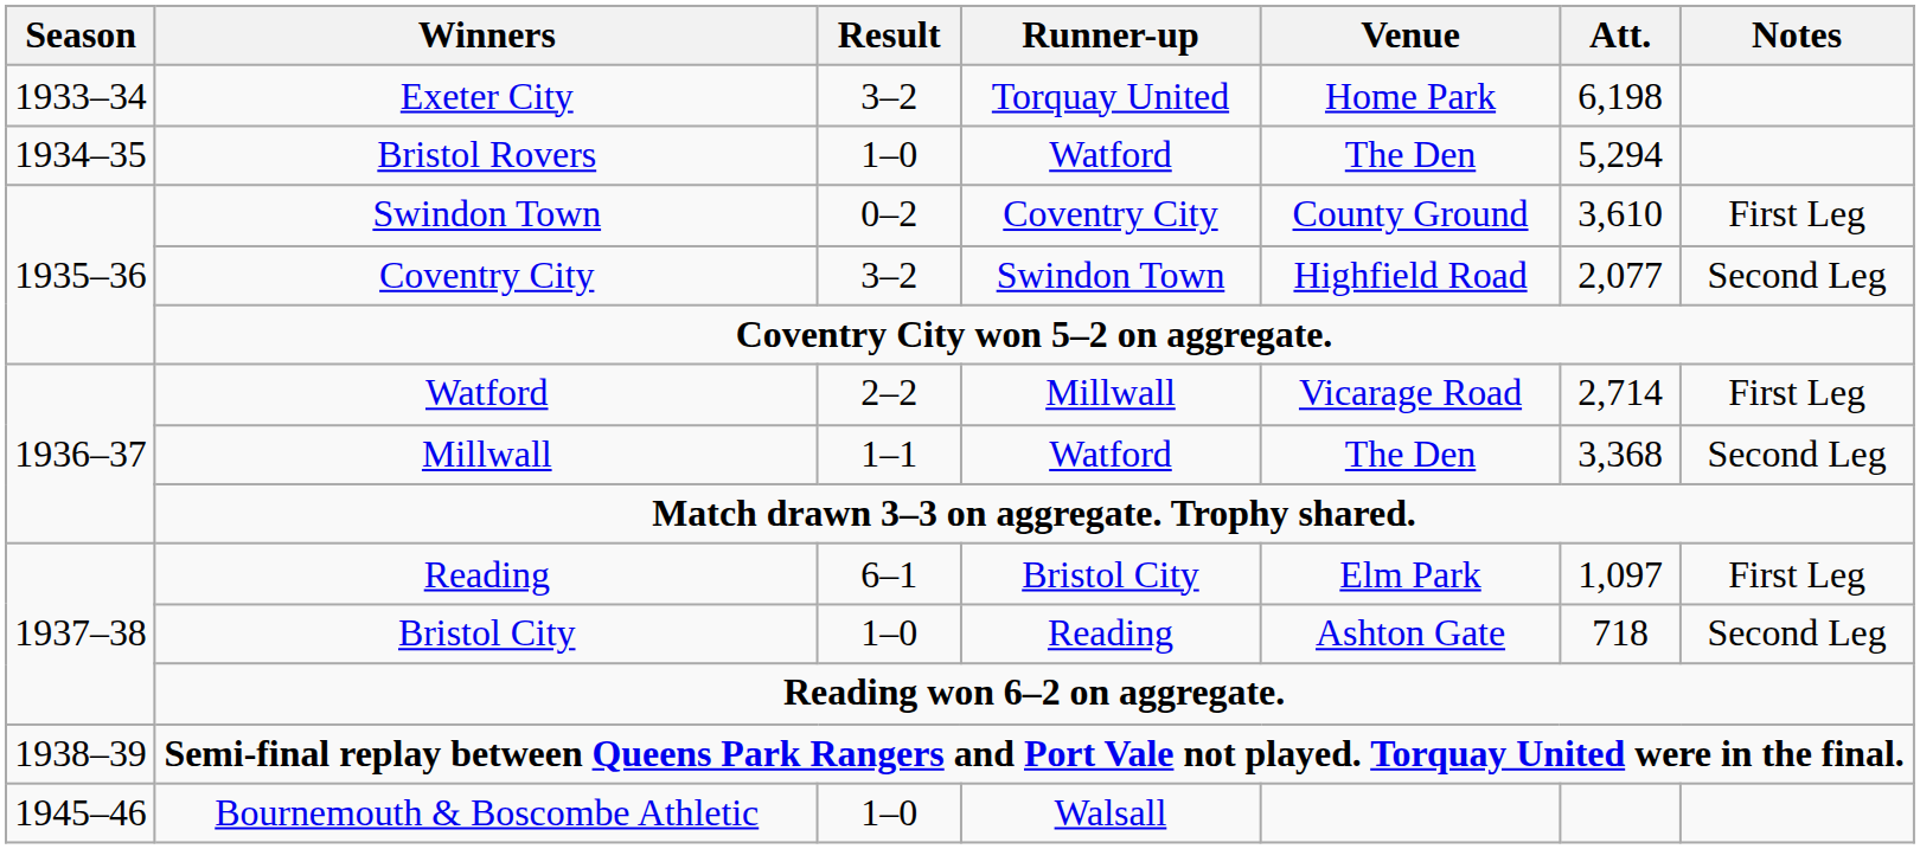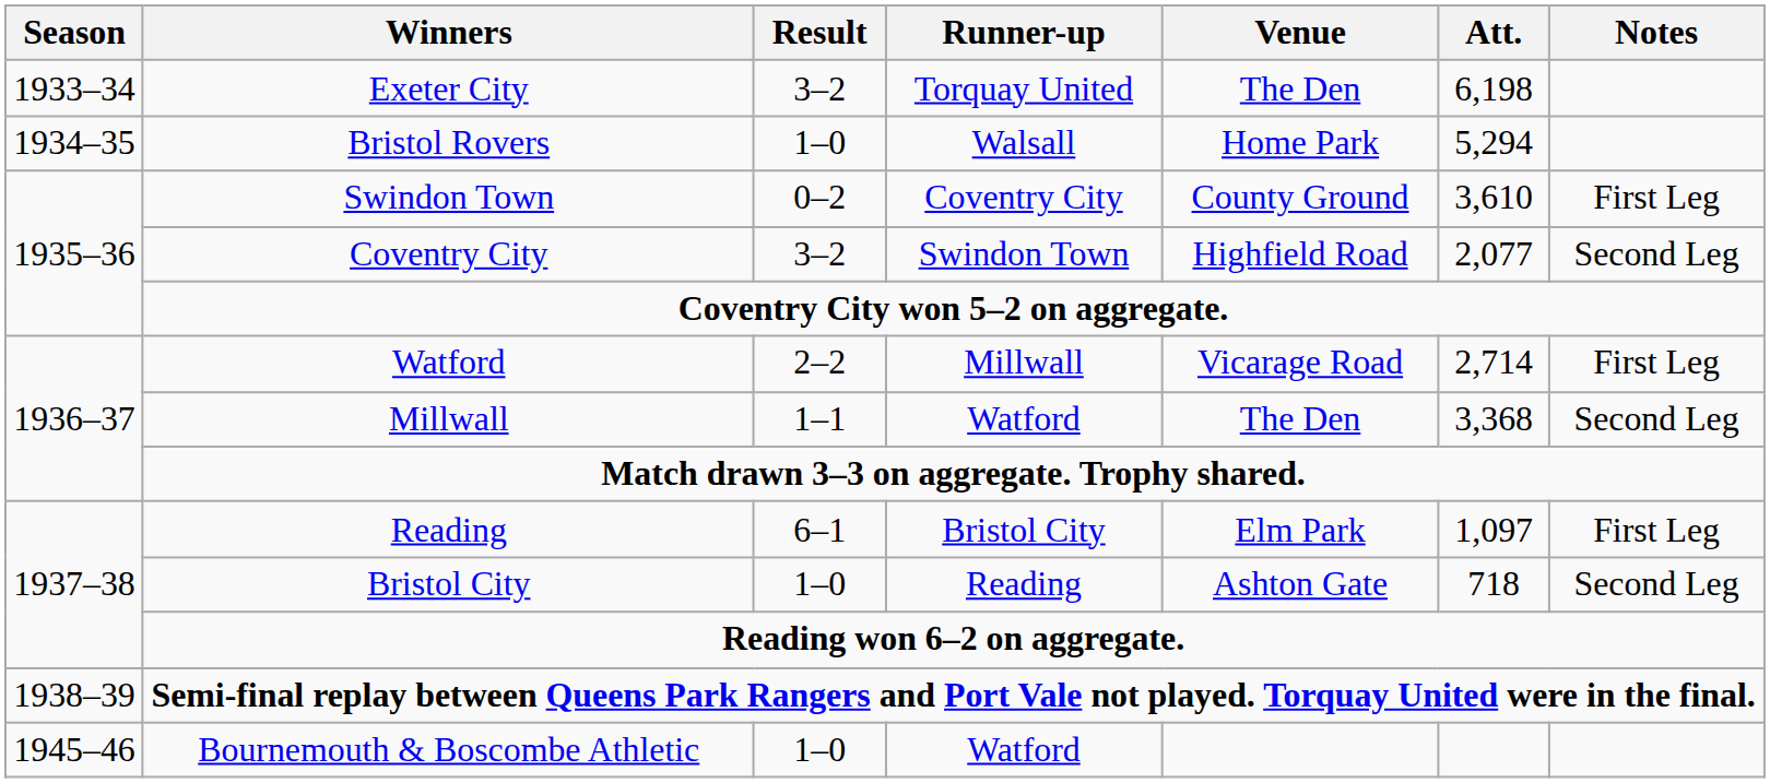Exeter City | Venue: Home Park -> The Den
Bristol Rovers | Runner-up: Watford -> Walsall
Bristol Rovers | Venue: The Den -> Home Park
Bournemouth & Boscombe Athletic | Runner-up: Walsall -> Watford
